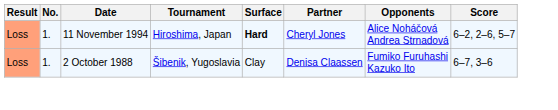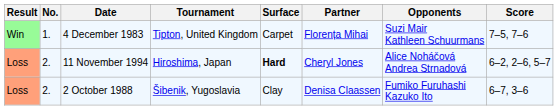+ row: Win | 1. | 4 December 1983 | Tipton, United Kingdom | Carpet | Florența Mihai | Suzi Mair Kathleen Schuurmans | 7–5, 7–6
11 November 1994 | No.: 1. -> 2.
2 October 1988 | No.: 1. -> 2.
